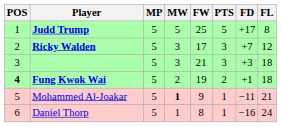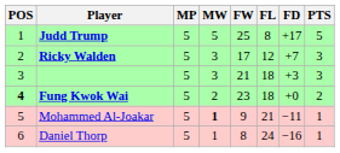columns swapped: FL <-> PTS
Fung Kwok Wai | FW: 19 -> 23
Fung Kwok Wai | FD: +1 -> +0
